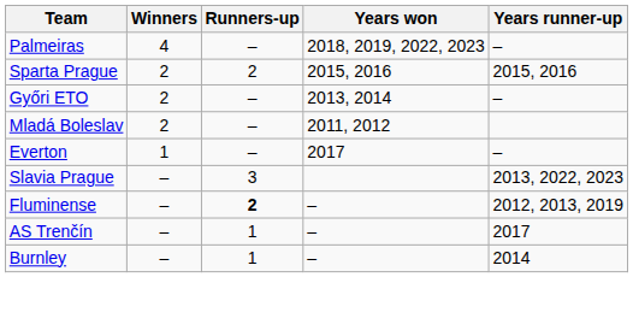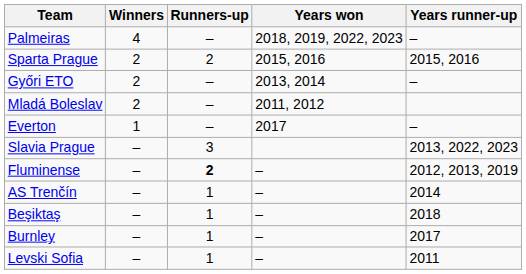AS Trenčín | Years runner-up: 2017 -> 2014
+ row: Beşiktaş | – | 1 | – | 2018
Burnley | Years runner-up: 2014 -> 2017
+ row: Levski Sofia | – | 1 | – | 2011
